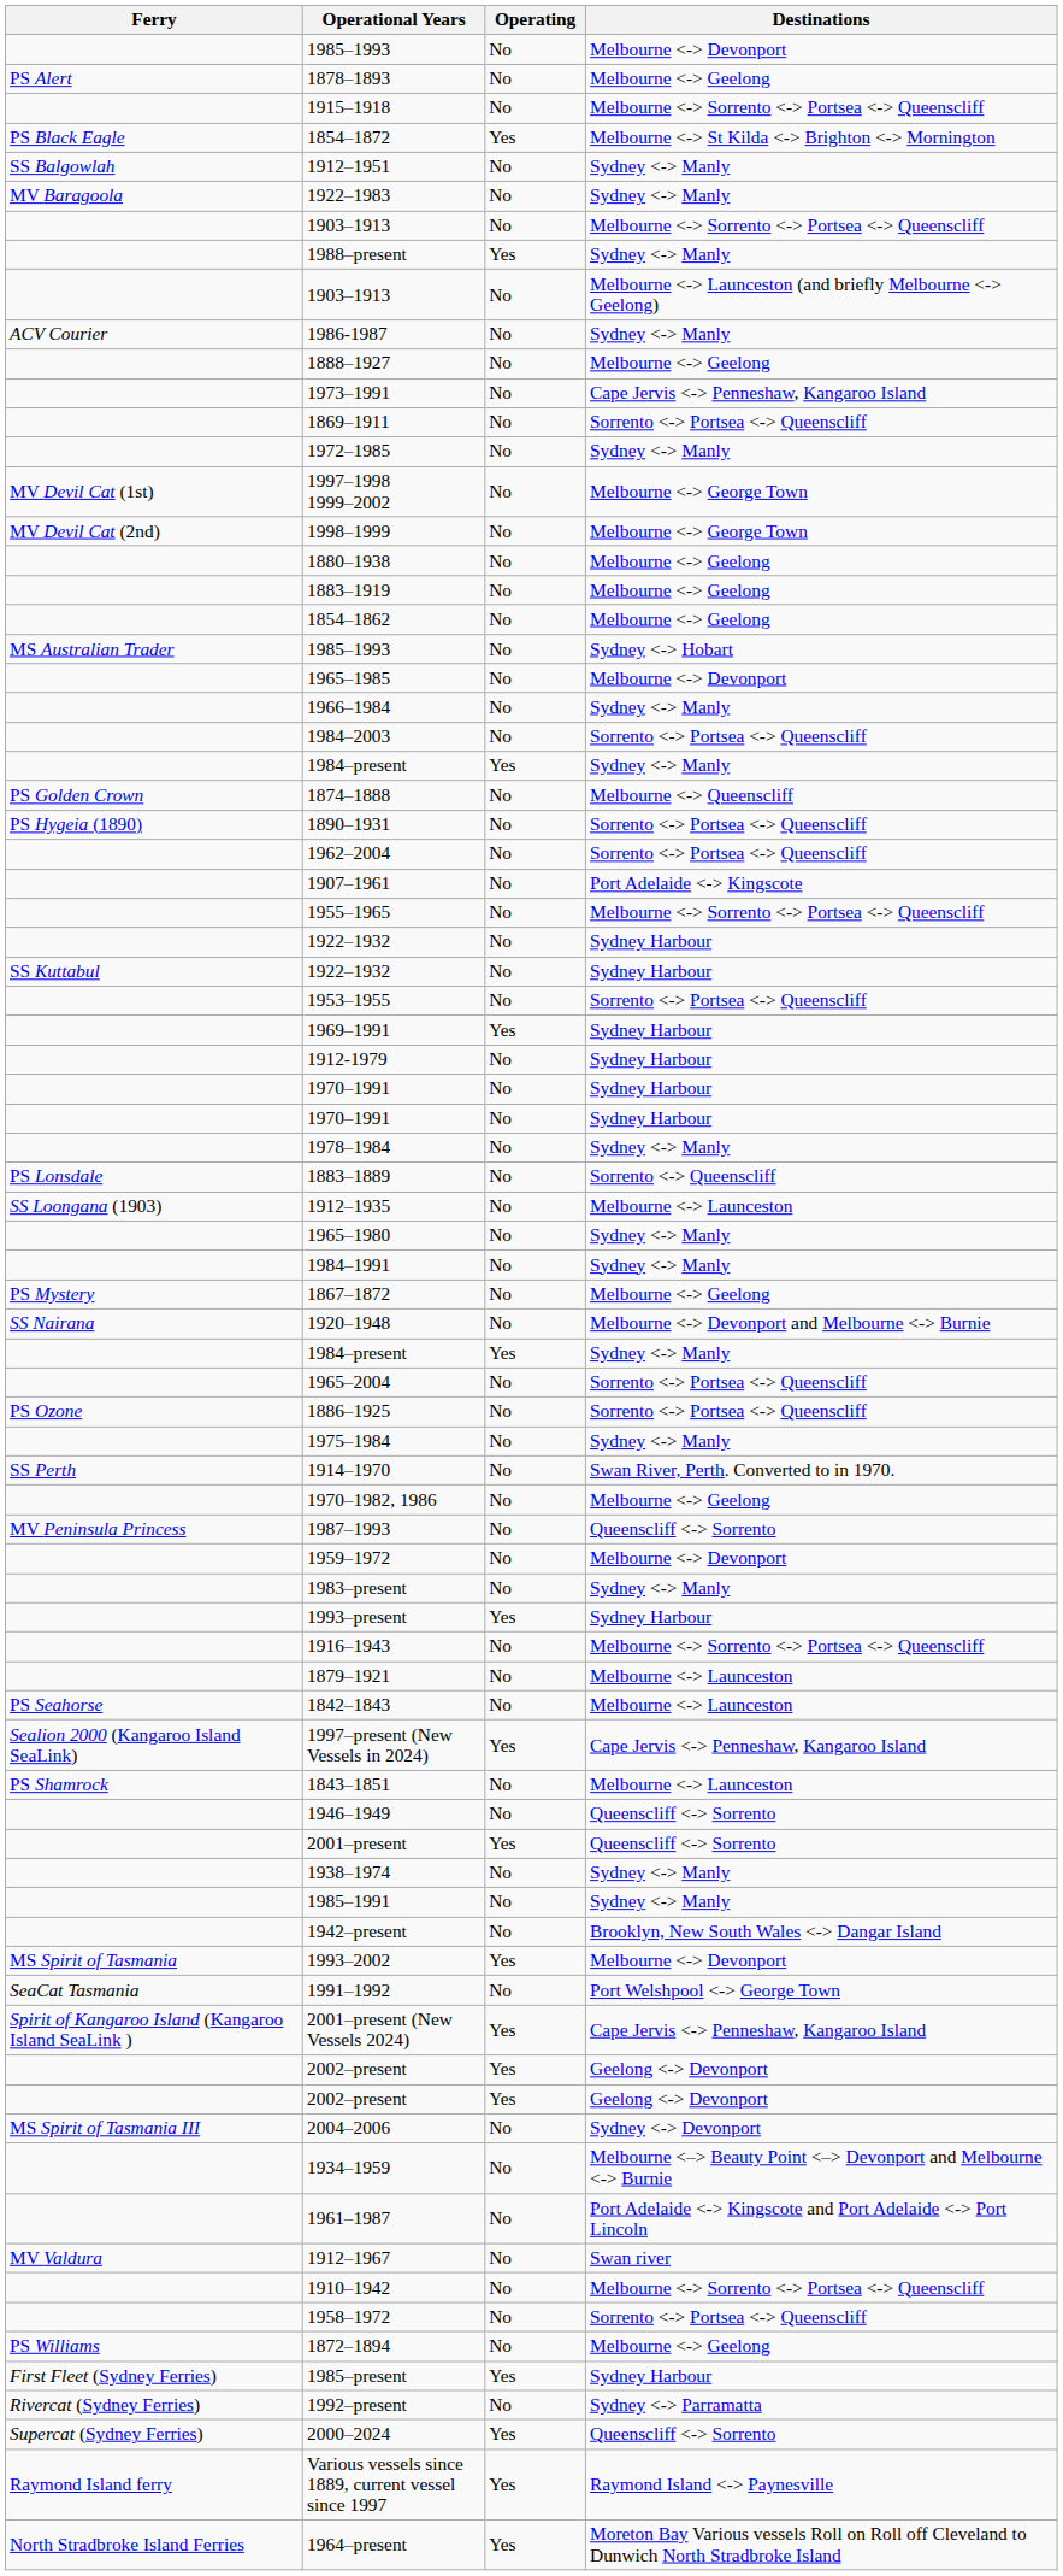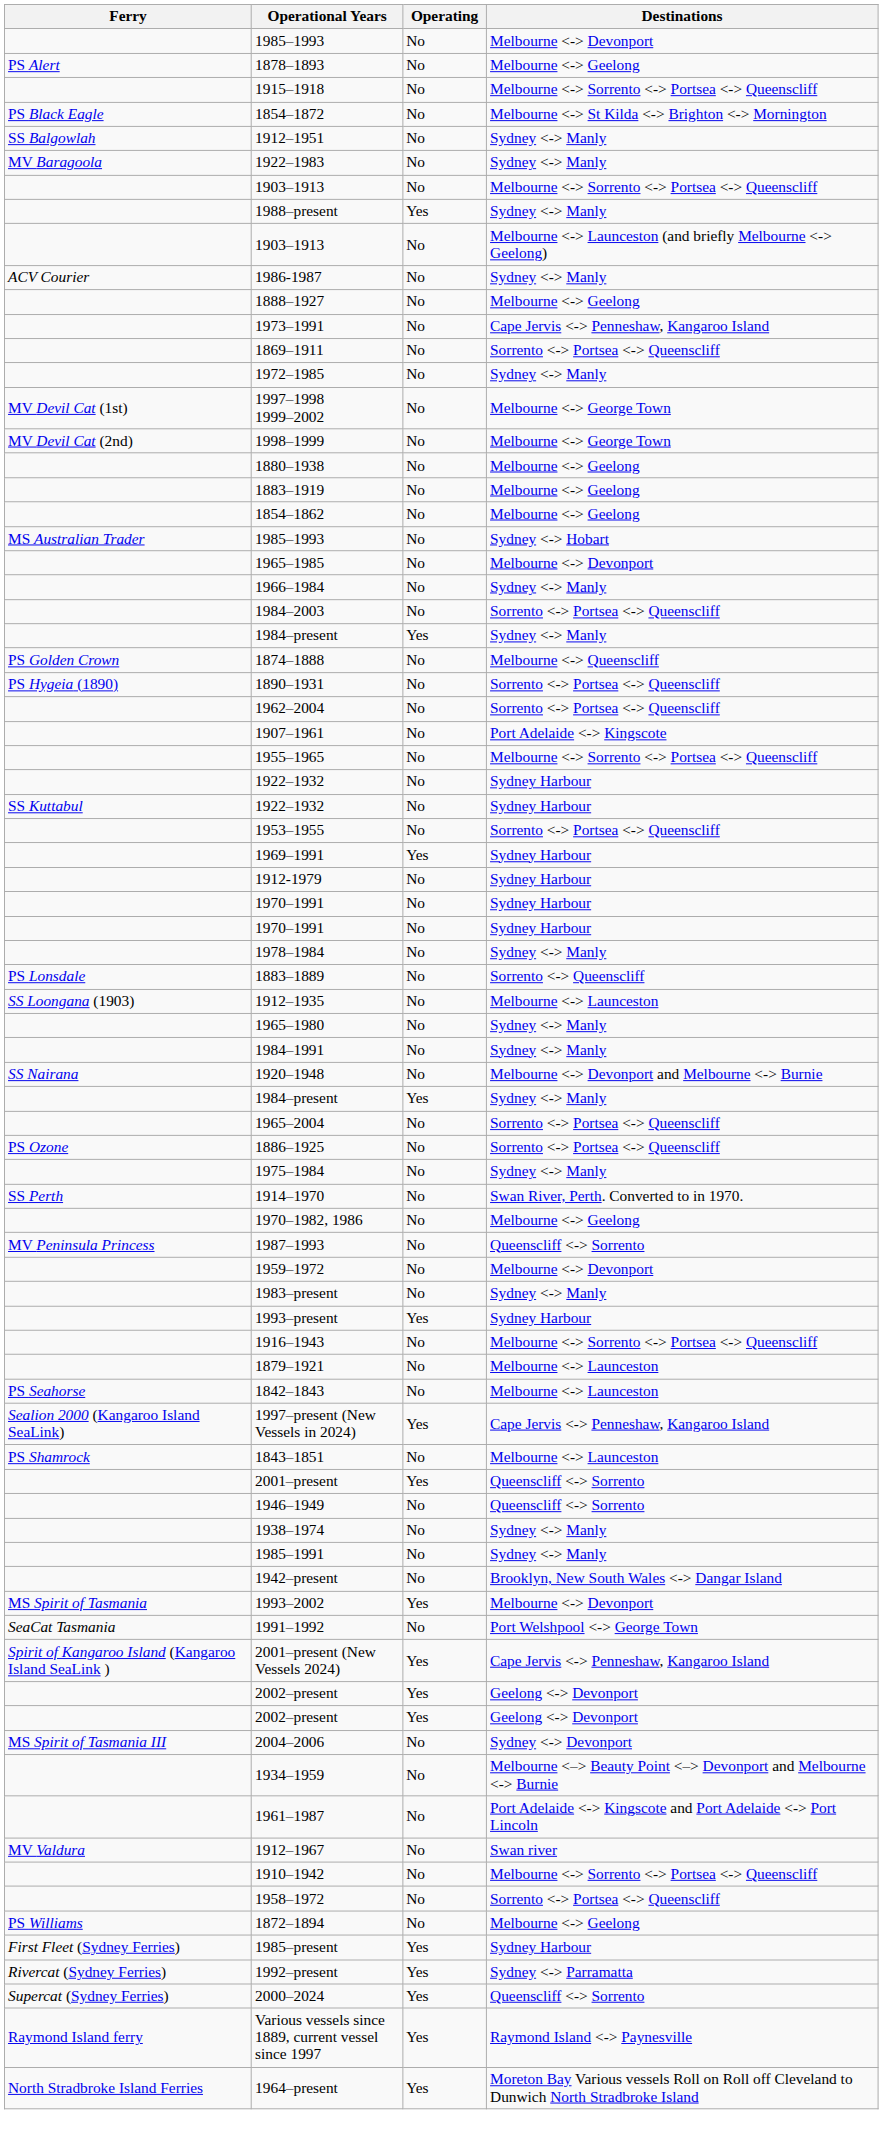1854–1872 | Operating: Yes -> No
- row: PS Mystery | 1867–1872 | No | Melbourne Geelong
rows swapped: 1946–1949 <-> 2001–present
1992–present | Operating: No -> Yes
